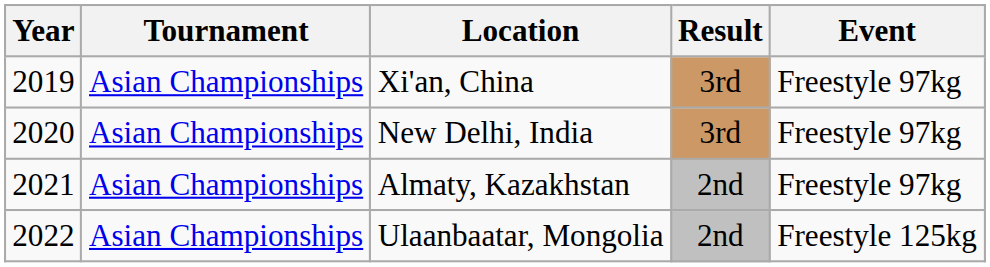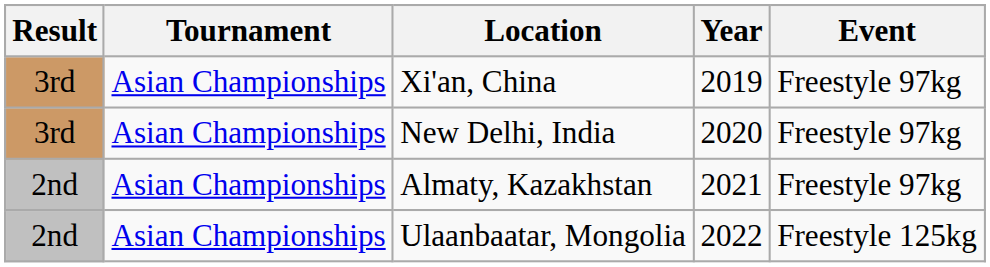columns swapped: Year <-> Result
